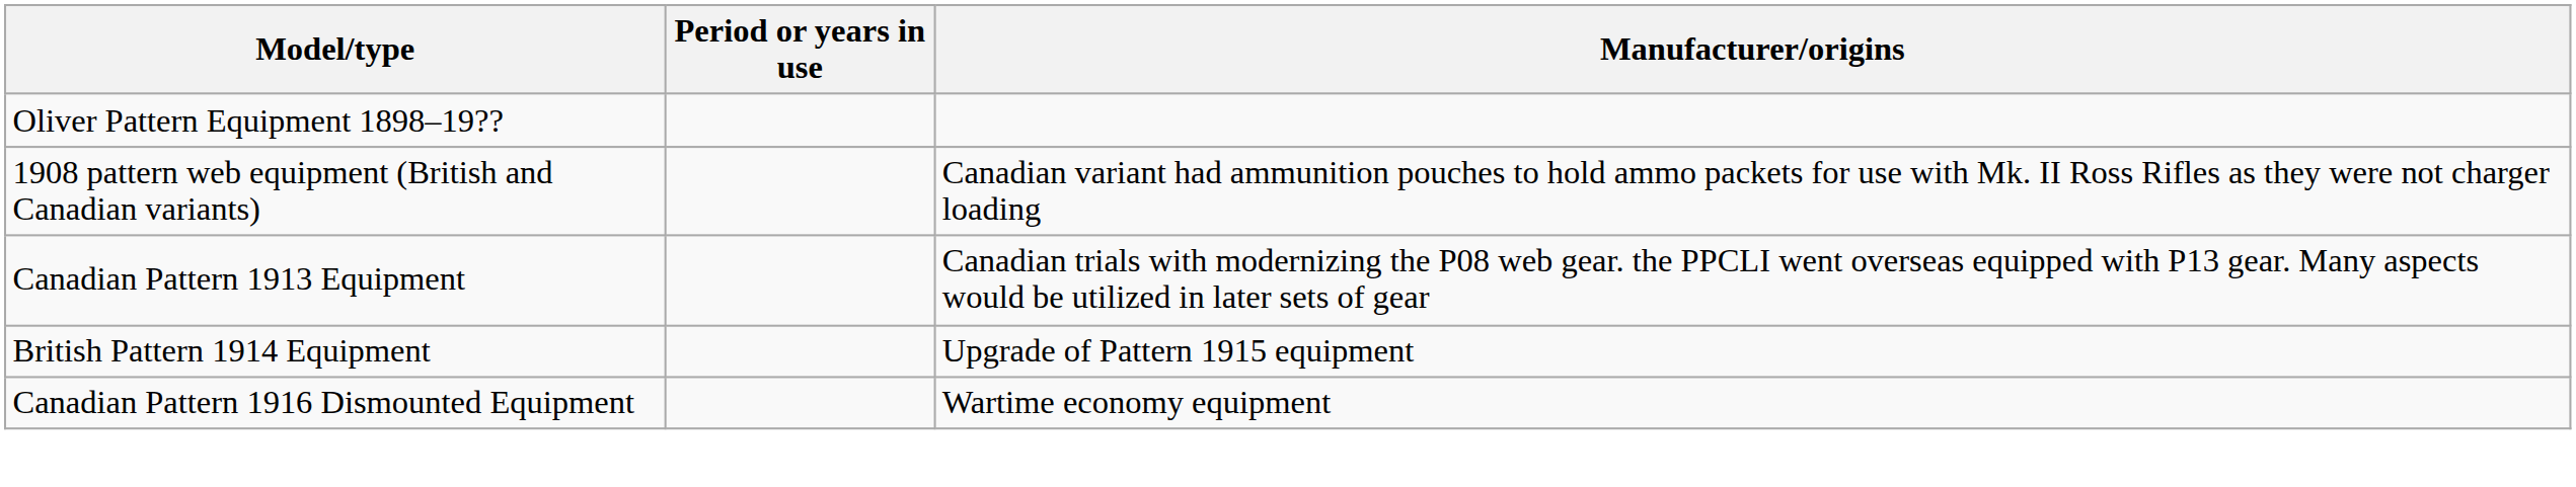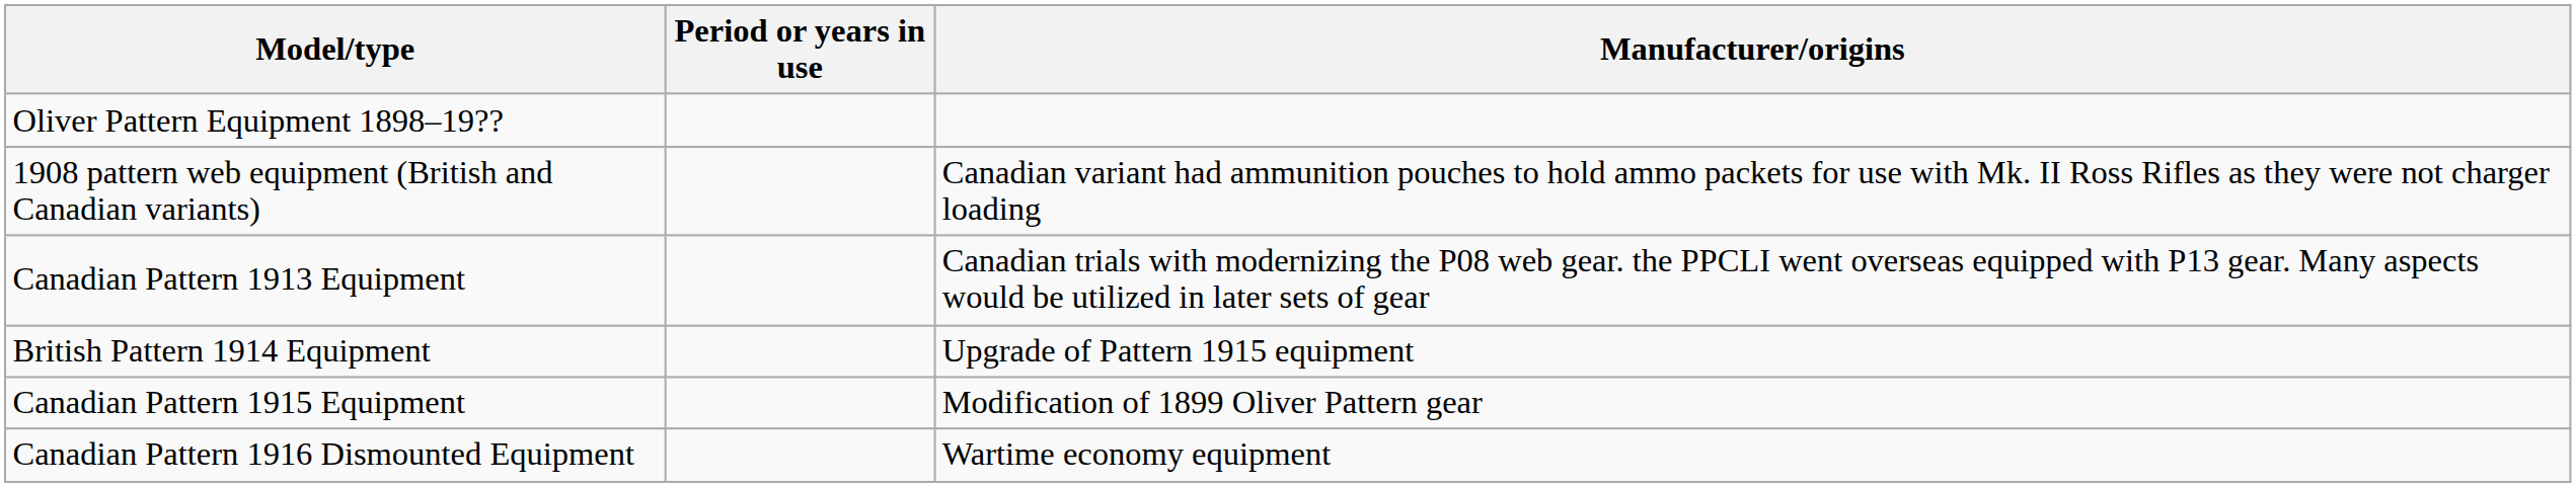+ row: Canadian Pattern 1915 Equipment | Modification of 1899 Oliver Pattern gear
